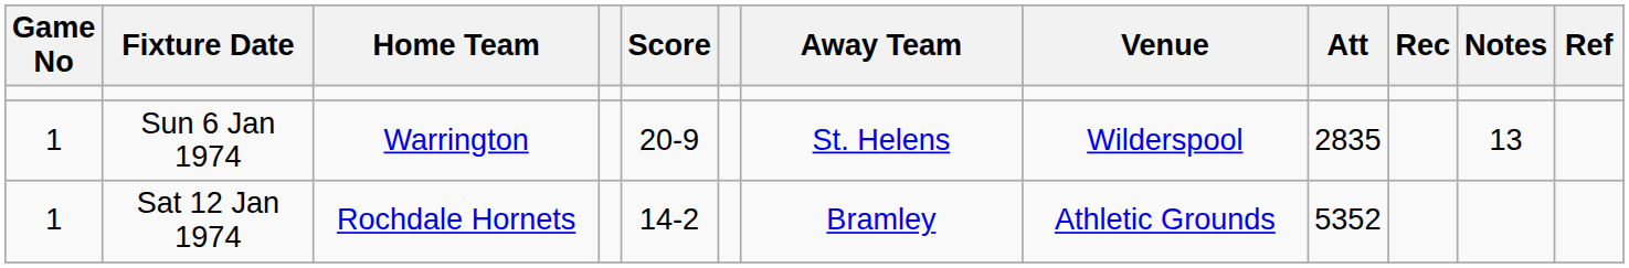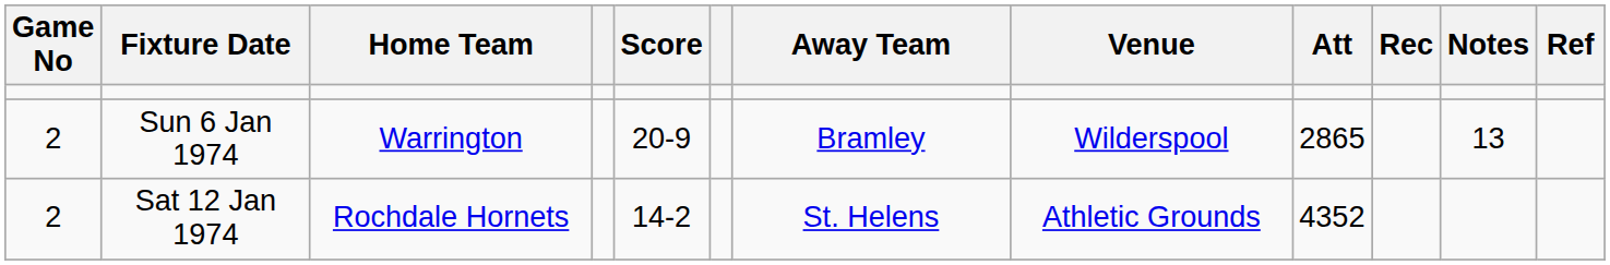Sun 6 Jan 1974 | Game No: 1 -> 2
Sun 6 Jan 1974 | Away Team: St. Helens -> Bramley
Sun 6 Jan 1974 | Att: 2835 -> 2865
Sat 12 Jan 1974 | Game No: 1 -> 2
Sat 12 Jan 1974 | Away Team: Bramley -> St. Helens
Sat 12 Jan 1974 | Att: 5352 -> 4352
